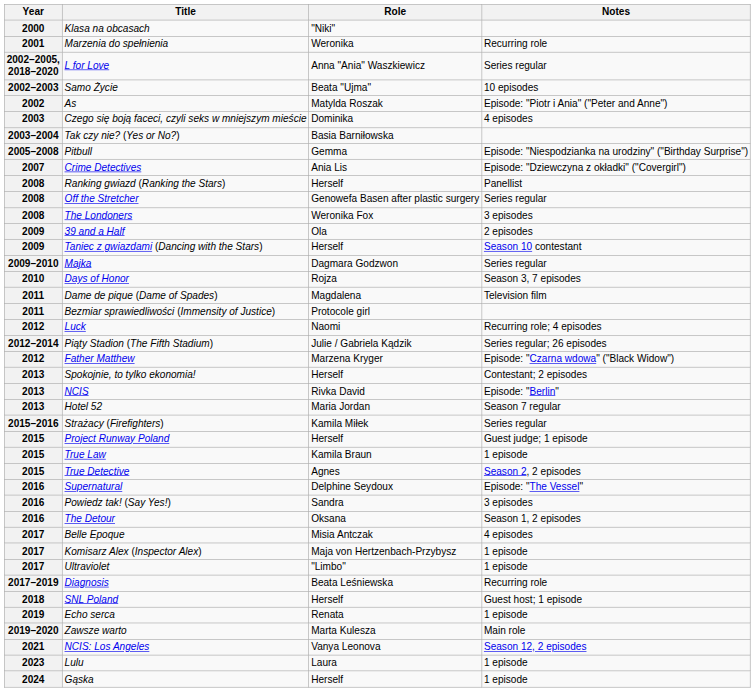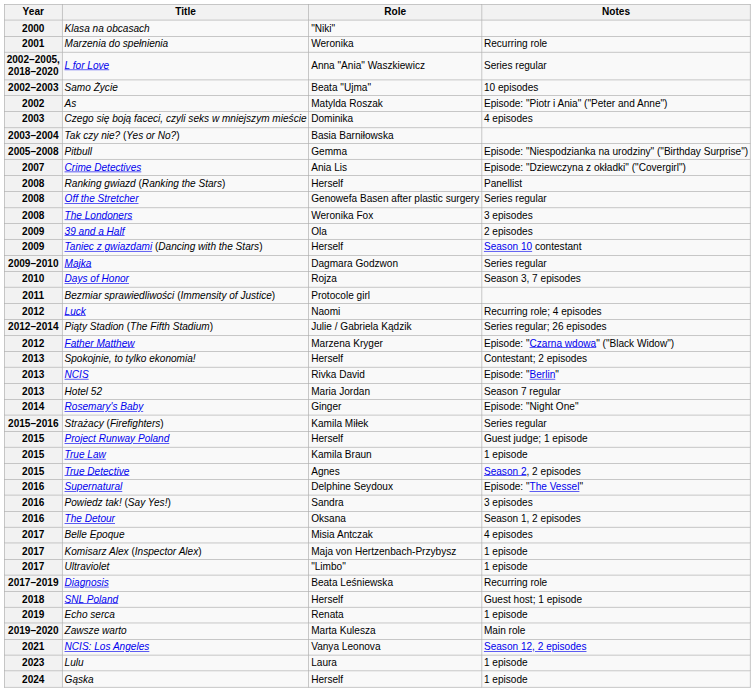- row: 2011 | Dame de pique (Dame of Spades) | Magdalena | Television film
+ row: 2014 | Rosemary's Baby | Ginger | Episode: "Night One"
